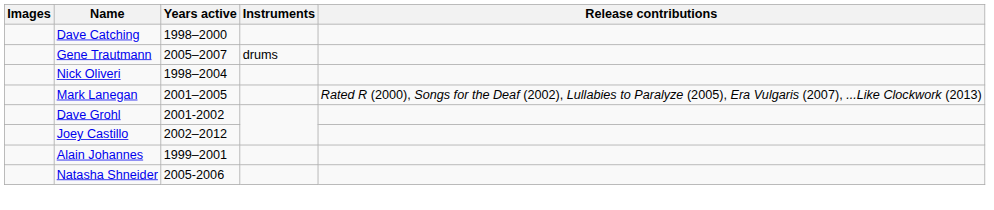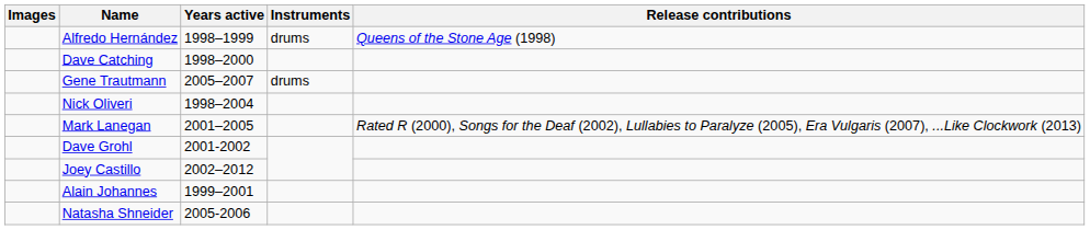+ row: Alfredo Hernández | 1998–1999 | drums | Queens of the Stone Age (1998)
